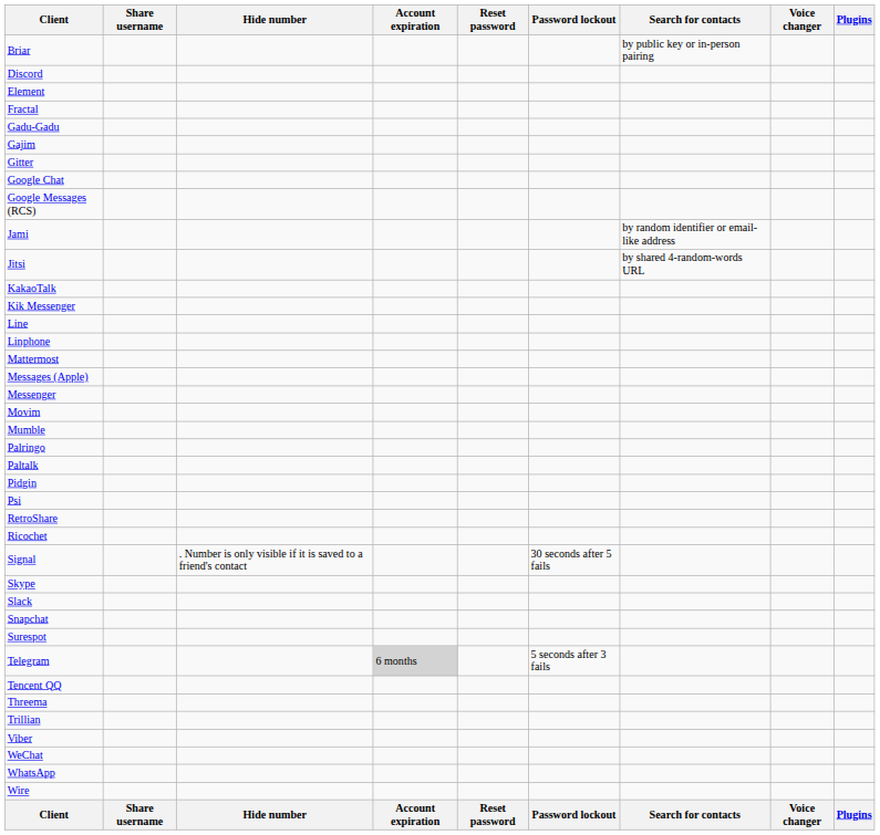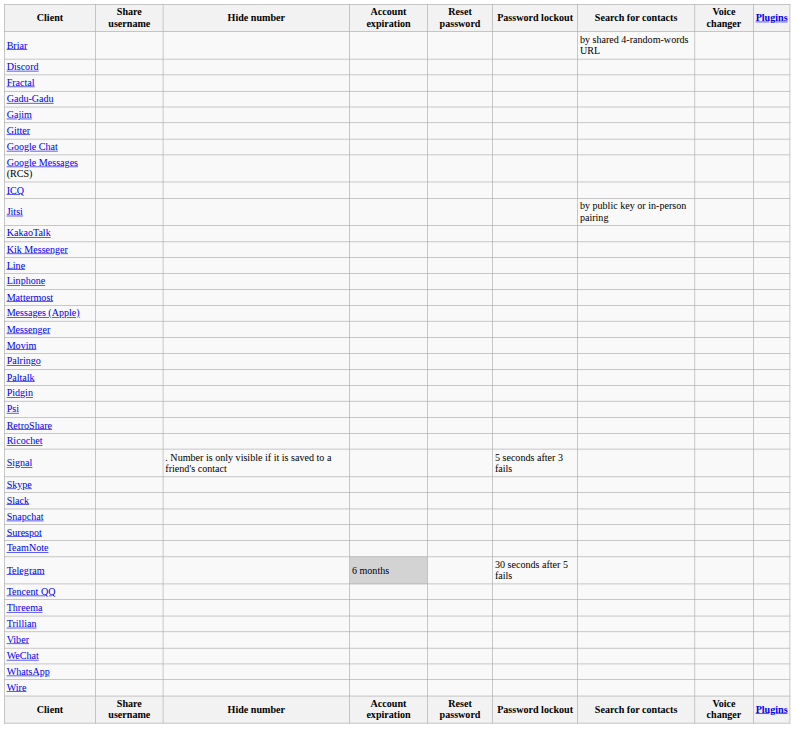Briar | Search for contacts: by public key or in-person pairing -> by shared 4-random-words URL
- row: Element
+ row: ICQ
- row: Jami | by random identifier or email-like address
Jitsi | Search for contacts: by shared 4-random-words URL -> by public key or in-person pairing
- row: Mumble
Signal | Password lockout: 30 seconds after 5 fails -> 5 seconds after 3 fails
+ row: TeamNote
Telegram | Password lockout: 5 seconds after 3 fails -> 30 seconds after 5 fails
